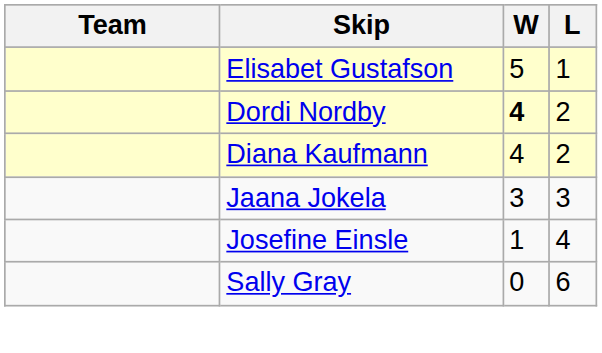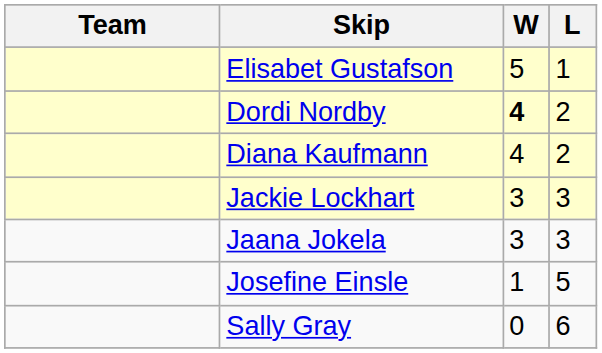+ row: Jackie Lockhart | 3 | 3
Josefine Einsle | L: 4 -> 5
